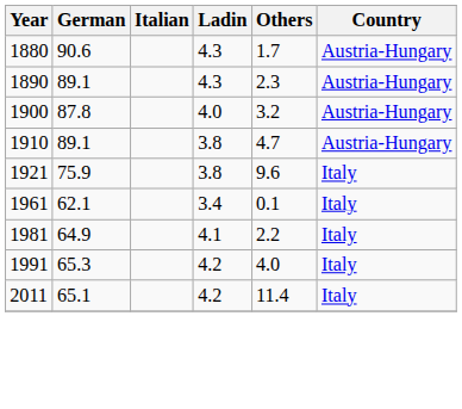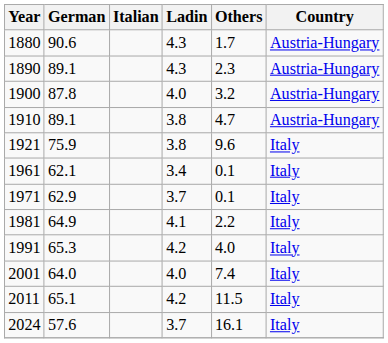+ row: 1971 | 62.9 | 3.7 | 0.1 | Italy
+ row: 2001 | 64.0 | 4.0 | 7.4 | Italy
2011 | Others: 11.4 -> 11.5
+ row: 2024 | 57.6 | 3.7 | 16.1 | Italy
